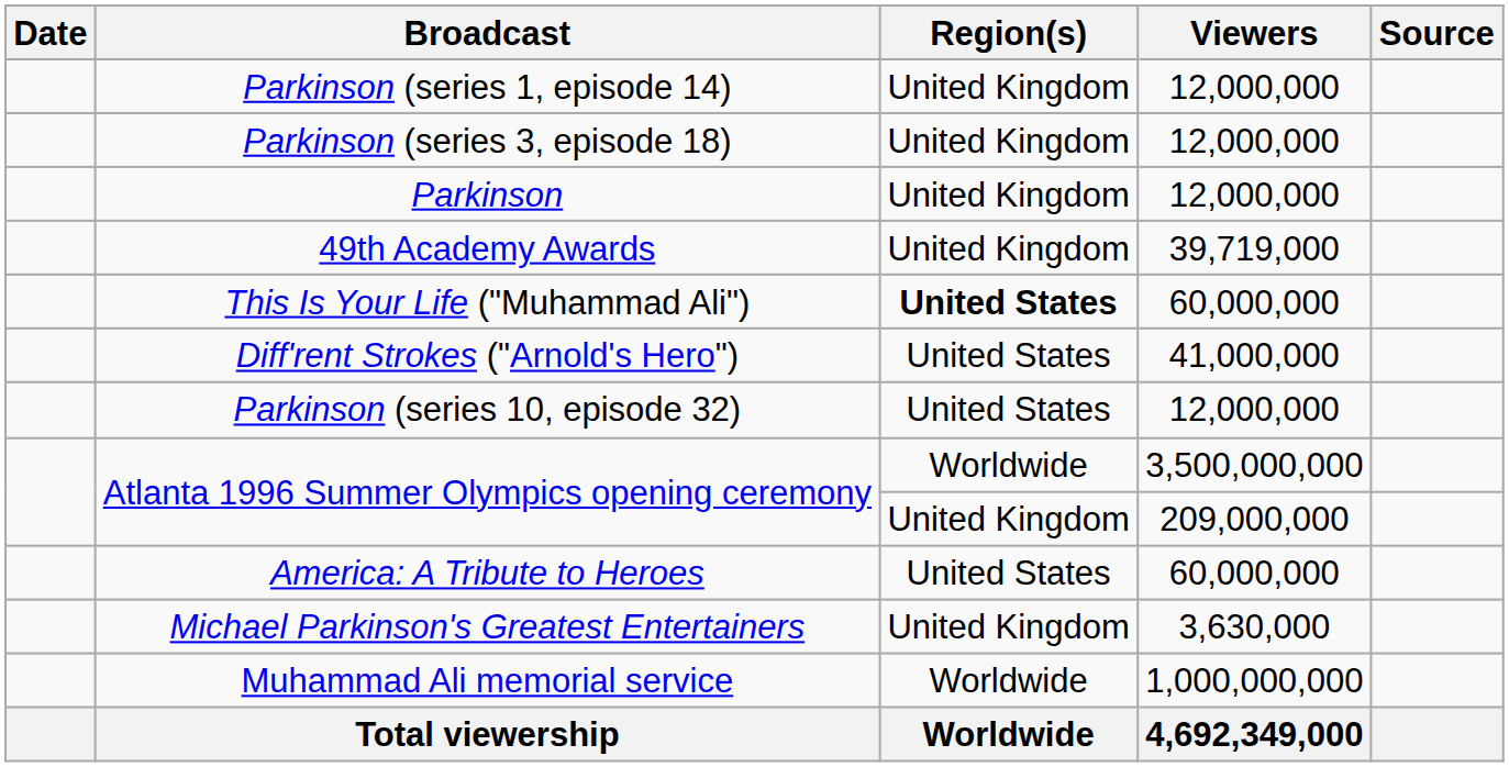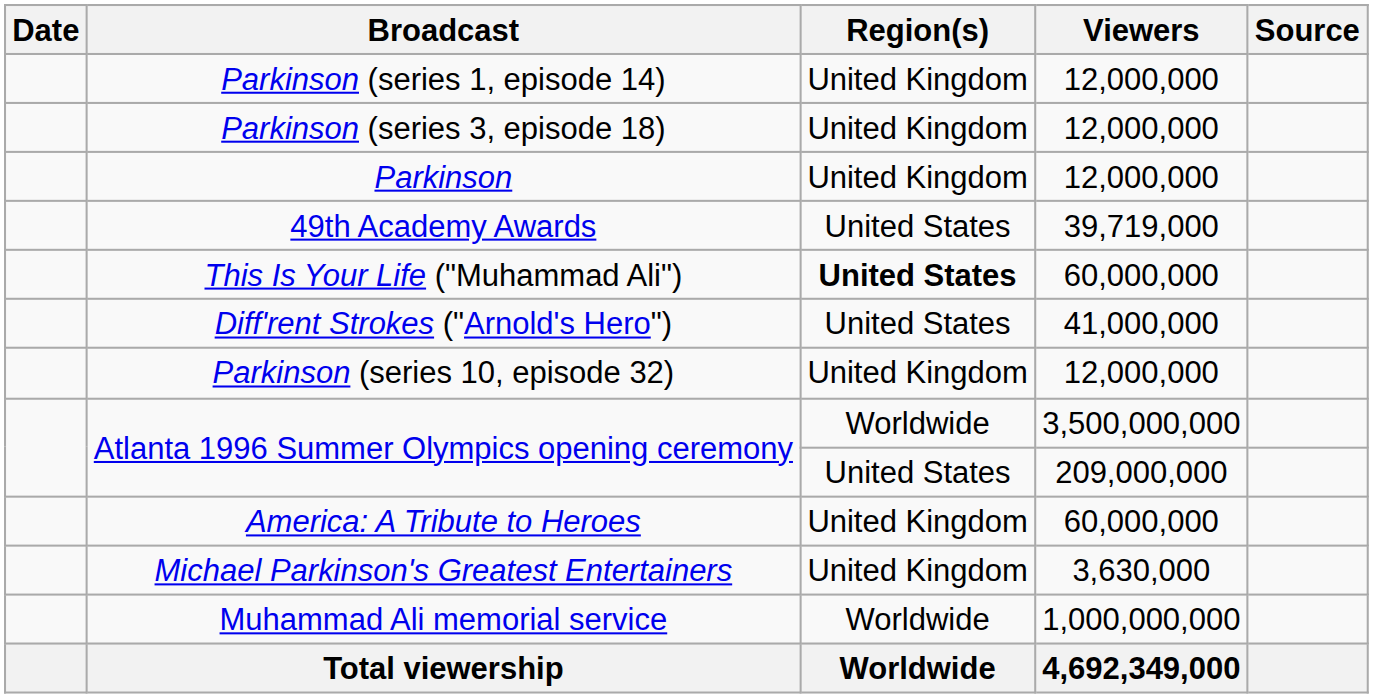49th Academy Awards | Region(s): United Kingdom -> United States
Parkinson (series 10, episode 32) | Region(s): United States -> United Kingdom
Atlanta 1996 Summer Olympics opening ceremony / 209,000,000 | Region(s): United Kingdom -> United States
America: A Tribute to Heroes | Region(s): United States -> United Kingdom
